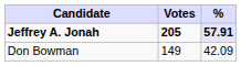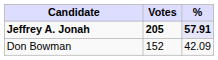Don Bowman | Votes: 149 -> 152
